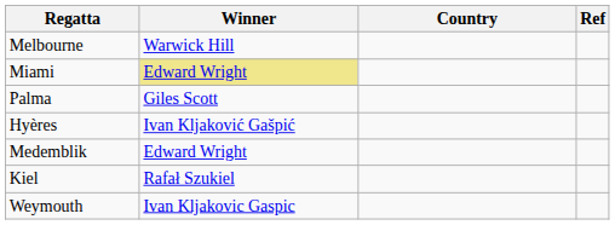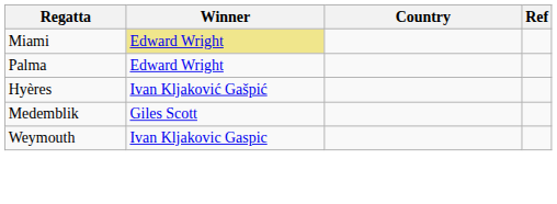- row: Melbourne | Warwick Hill
Palma | Winner: Giles Scott -> Edward Wright
Medemblik | Winner: Edward Wright -> Giles Scott
- row: Kiel | Rafał Szukiel
